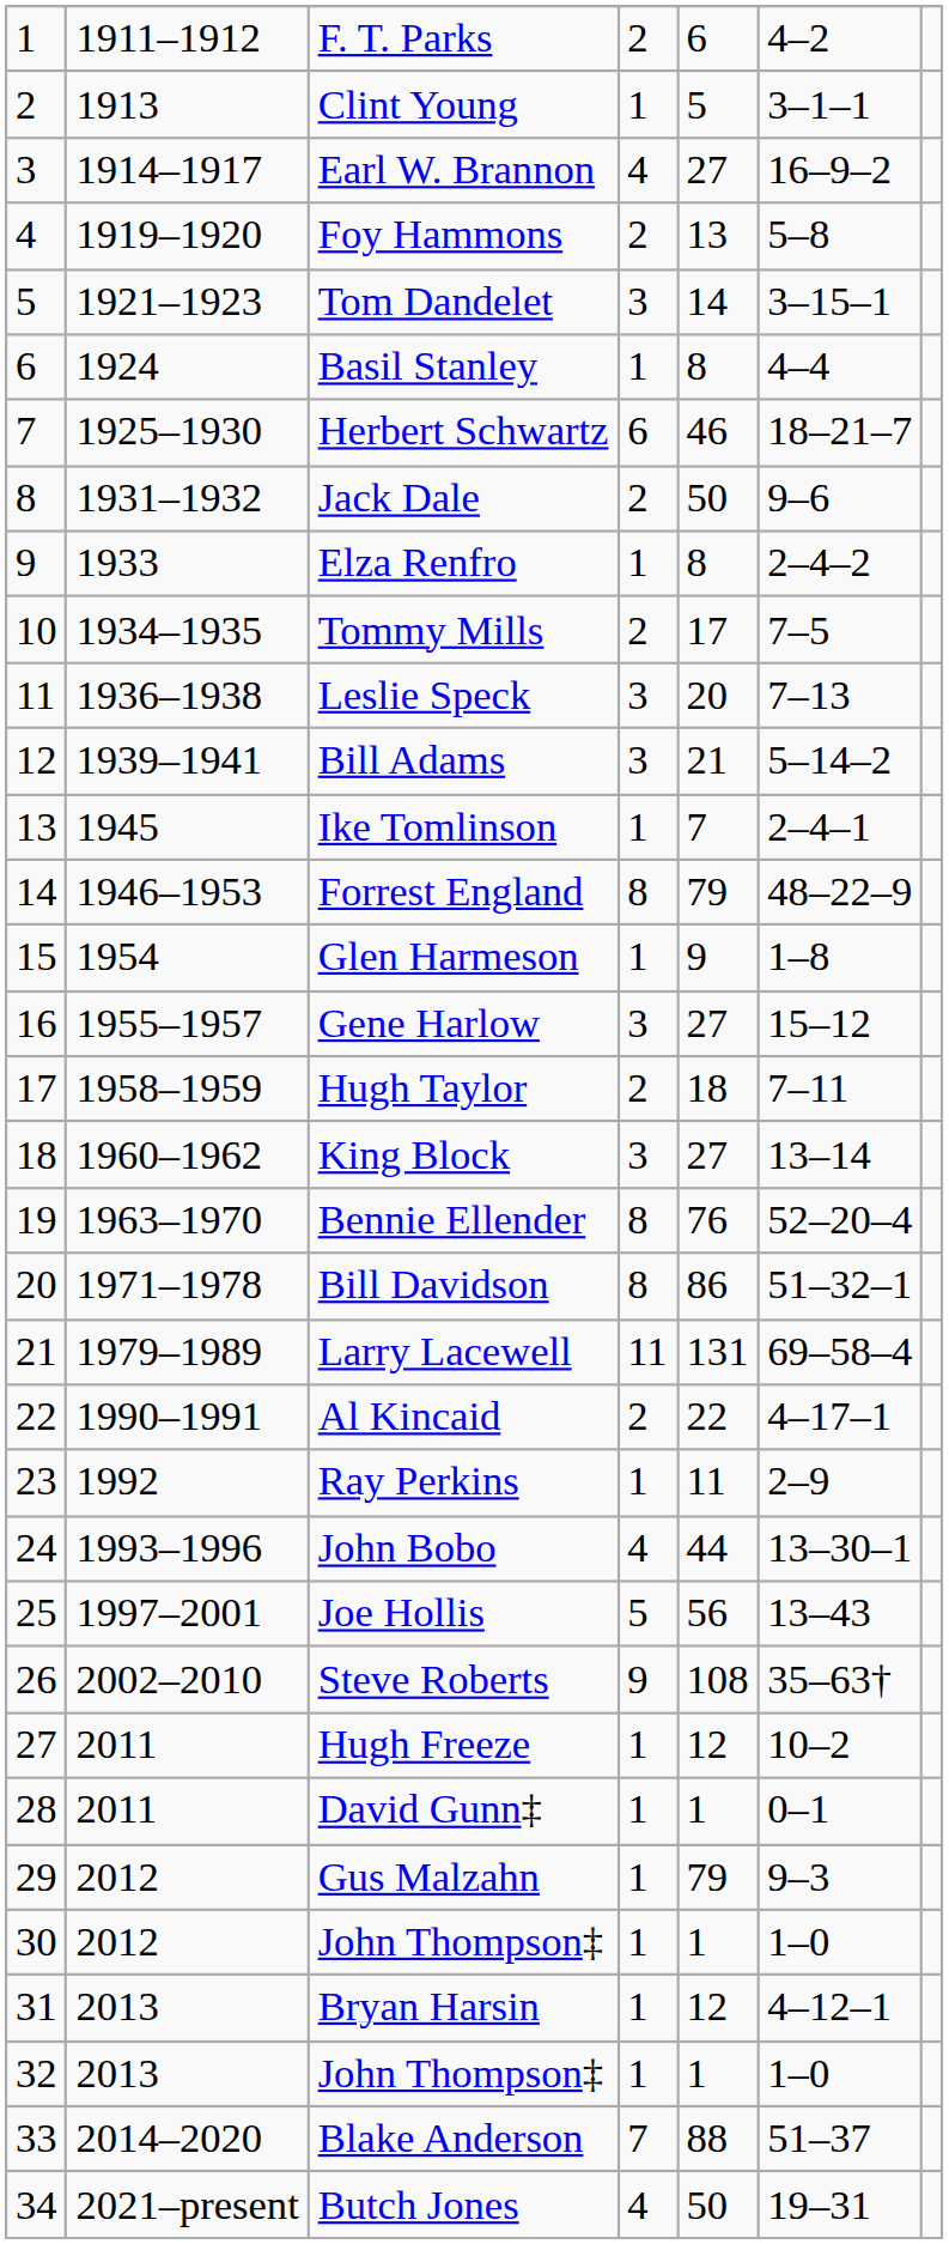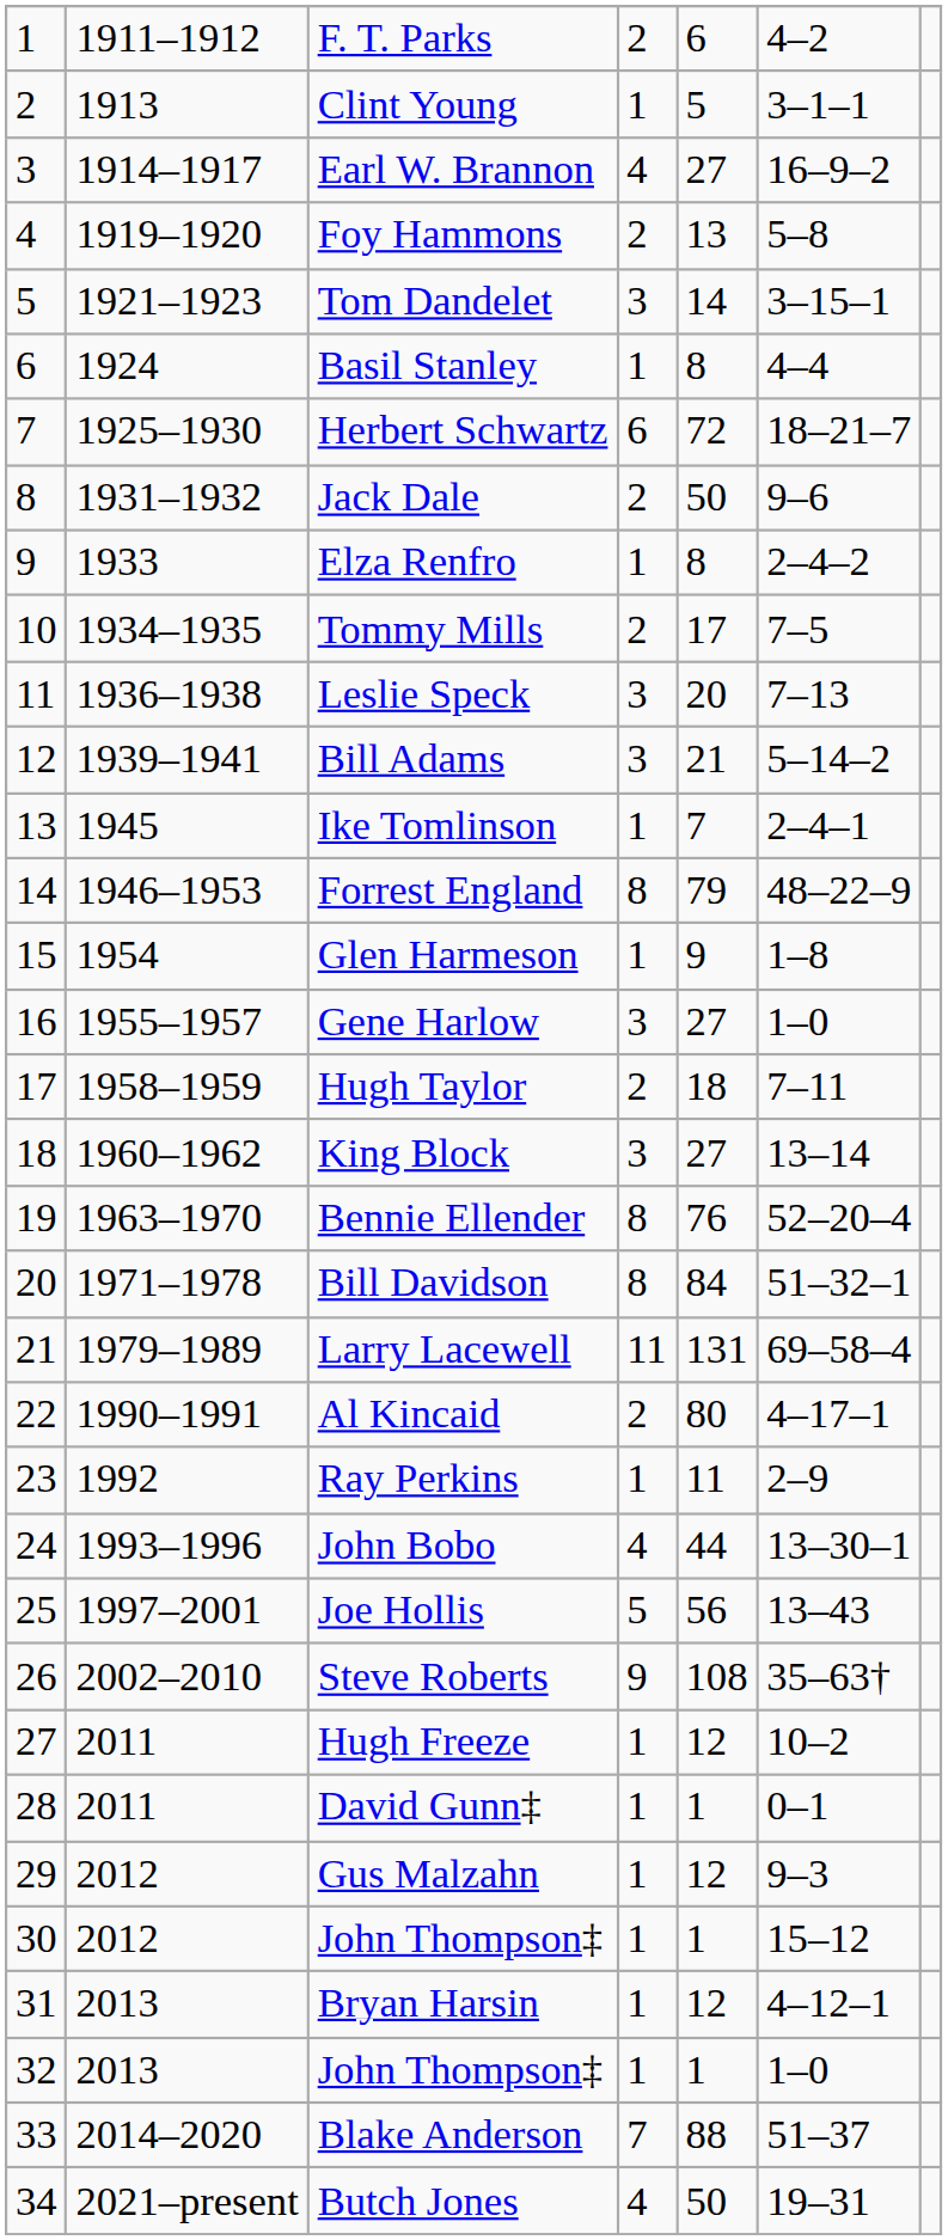Herbert Schwartz | column 5: 46 -> 72
Gene Harlow | column 6: 15–12 -> 1–0
Bill Davidson | column 5: 86 -> 84
Al Kincaid | column 5: 22 -> 80
Gus Malzahn | column 5: 79 -> 12
30 / John Thompson‡ | column 6: 1–0 -> 15–12
